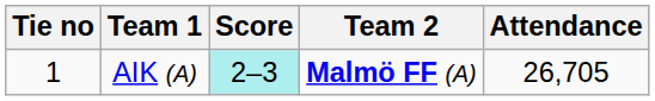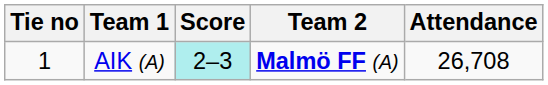AIK (A) | Attendance: 26,705 -> 26,708
